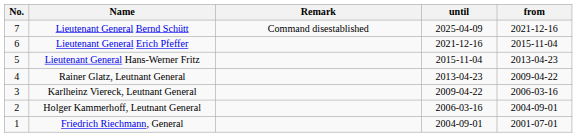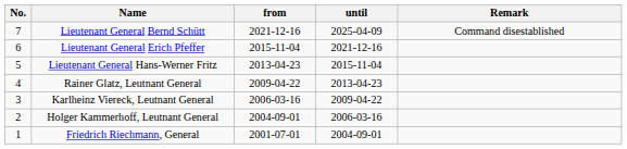columns swapped: from <-> Remark
